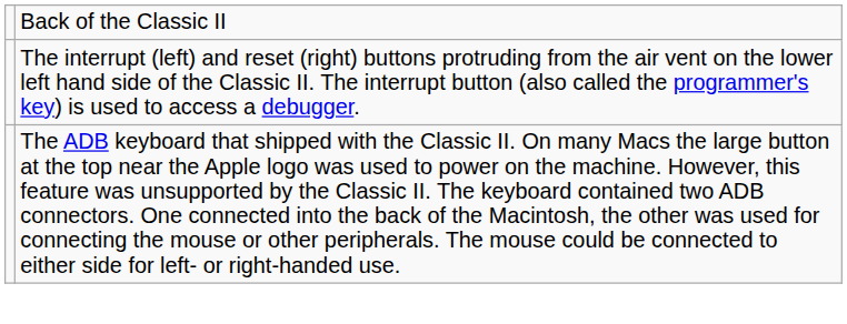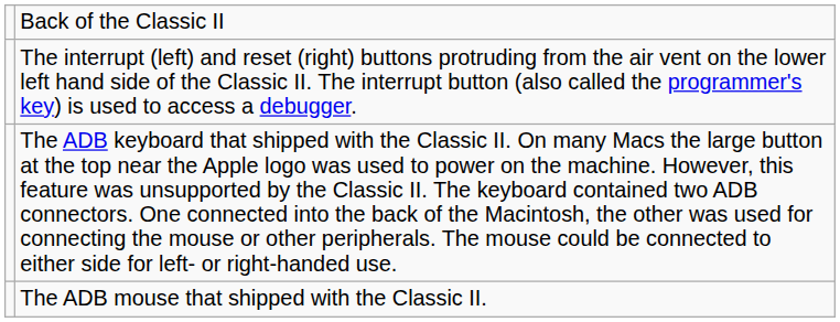+ row: The ADB mouse that shipped with the Classic II.
